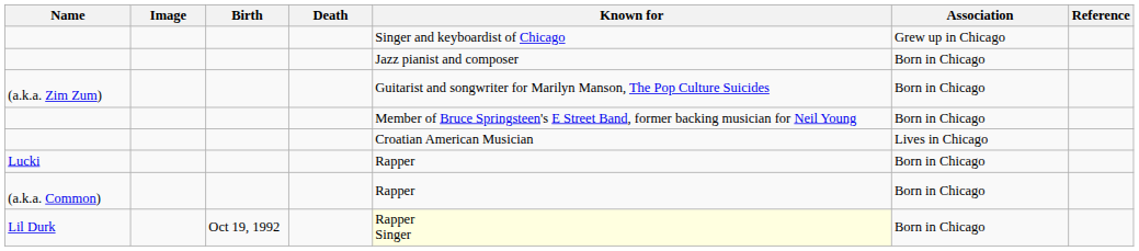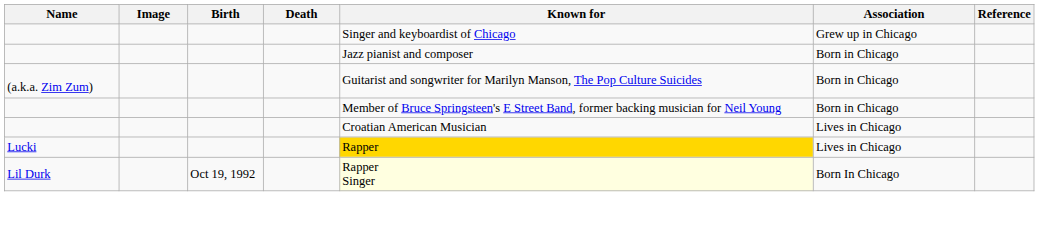Lucki | Known for: no background -> gold background
Lucki | Association: Born in Chicago -> Lives in Chicago
- row: (a.k.a. Common) | Rapper | Born in Chicago
Lil Durk | Association: Born in Chicago -> Born In Chicago
